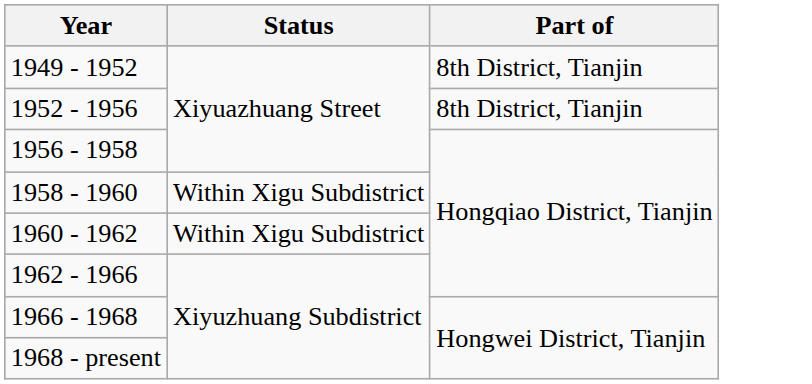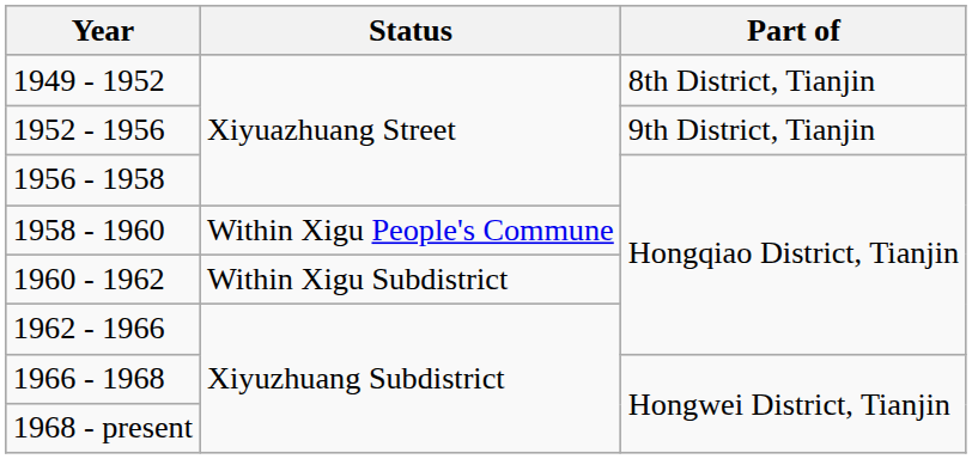1952 - 1956 | Part of: 8th District, Tianjin -> 9th District, Tianjin
1958 - 1960 | Status: Within Xigu Subdistrict -> Within Xigu People's Commune
